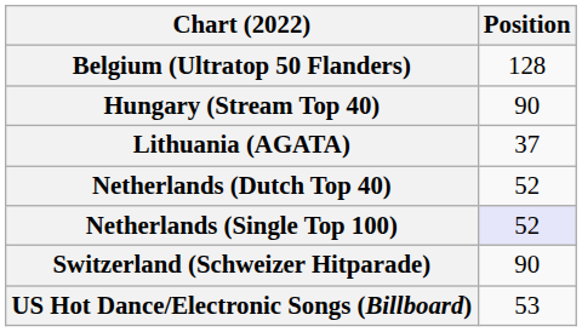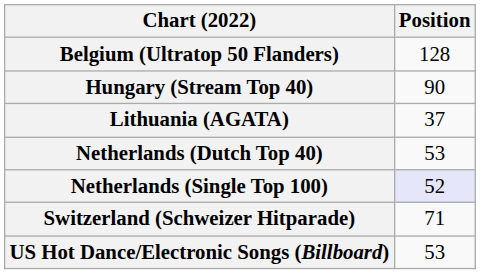Netherlands (Dutch Top 40) | Position: 52 -> 53
Switzerland (Schweizer Hitparade) | Position: 90 -> 71
